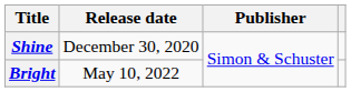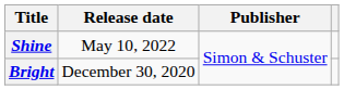Shine | Release date: December 30, 2020 -> May 10, 2022
Bright | Release date: May 10, 2022 -> December 30, 2020
